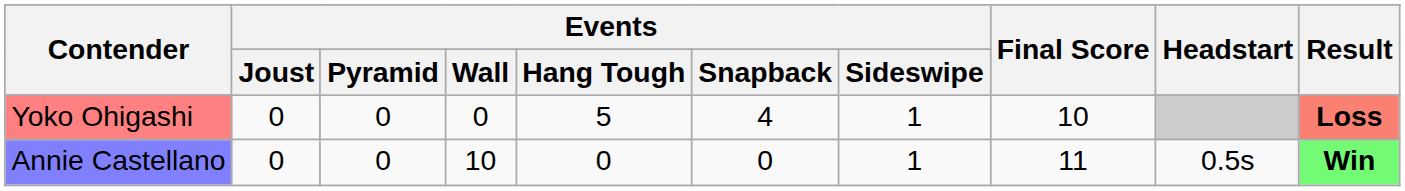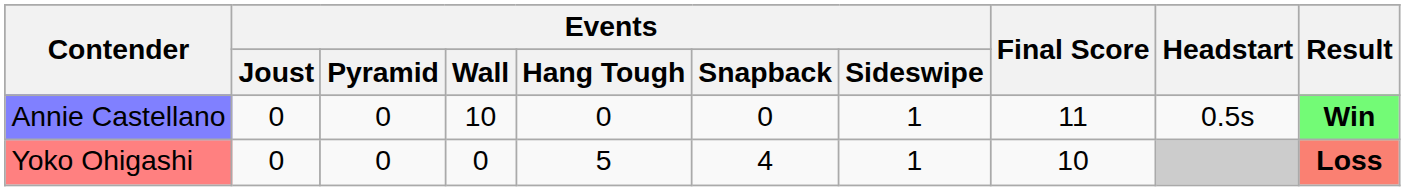rows swapped: Yoko Ohigashi <-> Annie Castellano
